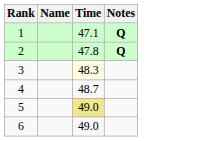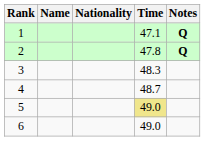+ column: Nationality
3 | Time: lightyellow background -> no background
